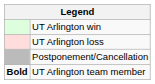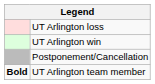rows swapped: UT Arlington win <-> UT Arlington loss
